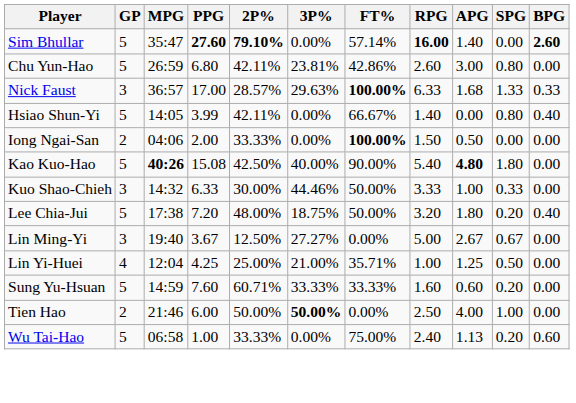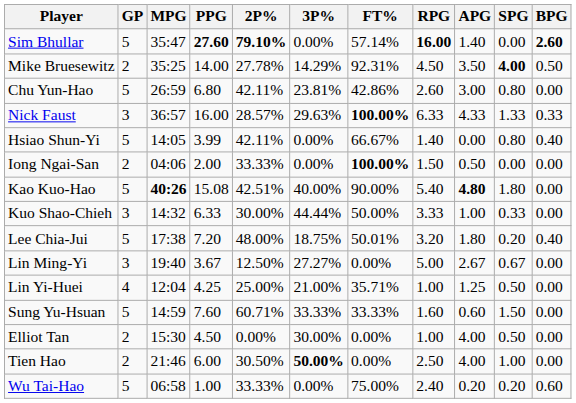+ row: Mike Bruesewitz | 2 | 35:25 | 14.00 | 27.78% | 14.29% | 92.31% | 4.50 | 3.50 | 4.00 | 0.50
Nick Faust | PPG: 17.00 -> 16.00
Nick Faust | APG: 1.68 -> 4.33
Kao Kuo-Hao | 2P%: 42.50% -> 42.51%
Kuo Shao-Chieh | 3P%: 44.46% -> 44.44%
Lee Chia-Jui | FT%: 50.00% -> 50.01%
Sung Yu-Hsuan | SPG: 0.20 -> 1.50
+ row: Elliot Tan | 2 | 15:30 | 4.50 | 0.00% | 30.00% | 0.00% | 1.00 | 4.00 | 0.50 | 0.00
Tien Hao | 2P%: 50.00% -> 30.50%
Wu Tai-Hao | APG: 1.13 -> 0.20
